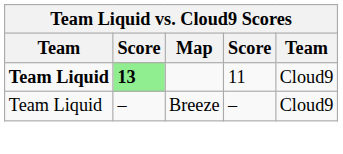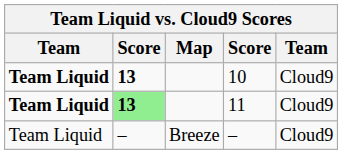+ row: Team Liquid | 13 | 10 | Cloud9
